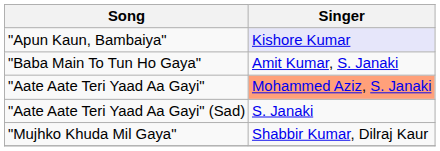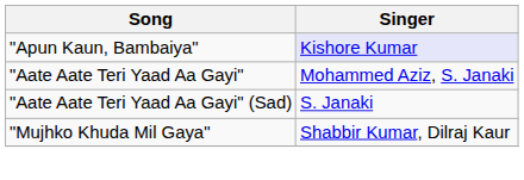- row: "Baba Main To Tun Ho Gaya" | Amit Kumar, S. Janaki
"Aate Aate Teri Yaad Aa Gayi" | Singer: lightsalmon background -> no background
